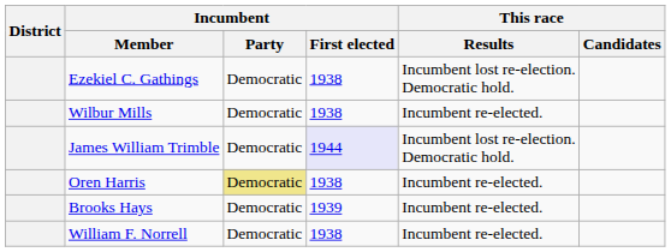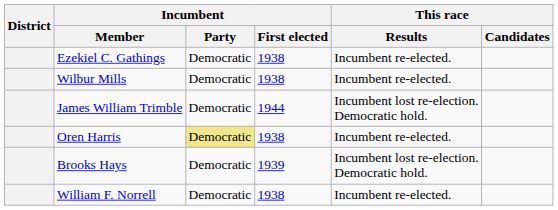Ezekiel C. Gathings | This race / Results: Incumbent lost re-election. Democratic hold. -> Incumbent re-elected.
James William Trimble | Incumbent / First elected: lavender background -> no background
Brooks Hays | This race / Results: Incumbent re-elected. -> Incumbent lost re-election. Democratic hold.
